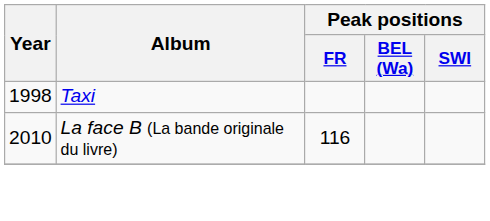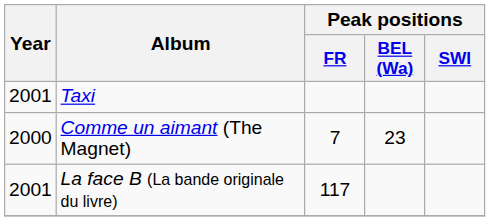Taxi | Year: 1998 -> 2001
+ row: 2000 | Comme un aimant (The Magnet) | 7 | 23
La face B (La bande originale du livre) | Year: 2010 -> 2001
La face B (La bande originale du livre) | Peak positions / FR: 116 -> 117
